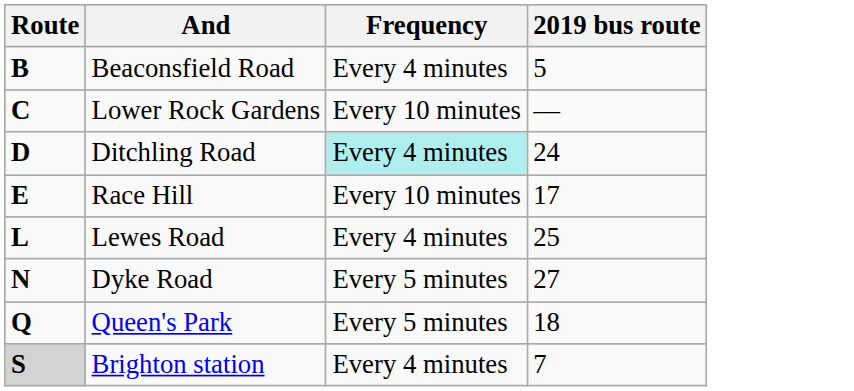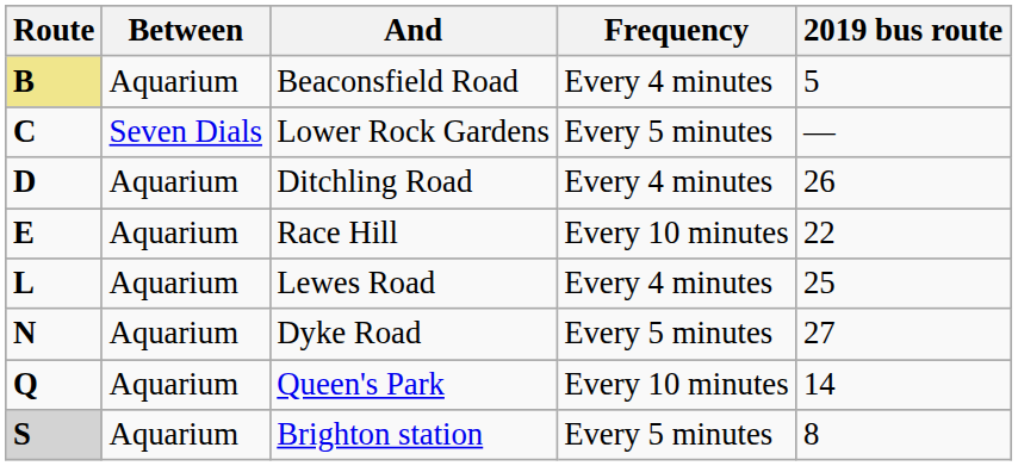+ column: Between | Aquarium | Seven Dials | Aquarium | Aquarium | Aquarium | Aquarium | Aquarium | Aquarium
Beaconsfield Road | Route: no background -> khaki background
Lower Rock Gardens | Frequency: Every 10 minutes -> Every 5 minutes
Ditchling Road | Frequency: paleturquoise background -> no background
Ditchling Road | 2019 bus route: 24 -> 26
Race Hill | 2019 bus route: 17 -> 22
Queen's Park | Frequency: Every 5 minutes -> Every 10 minutes
Queen's Park | 2019 bus route: 18 -> 14
Brighton station | Frequency: Every 4 minutes -> Every 5 minutes
Brighton station | 2019 bus route: 7 -> 8
